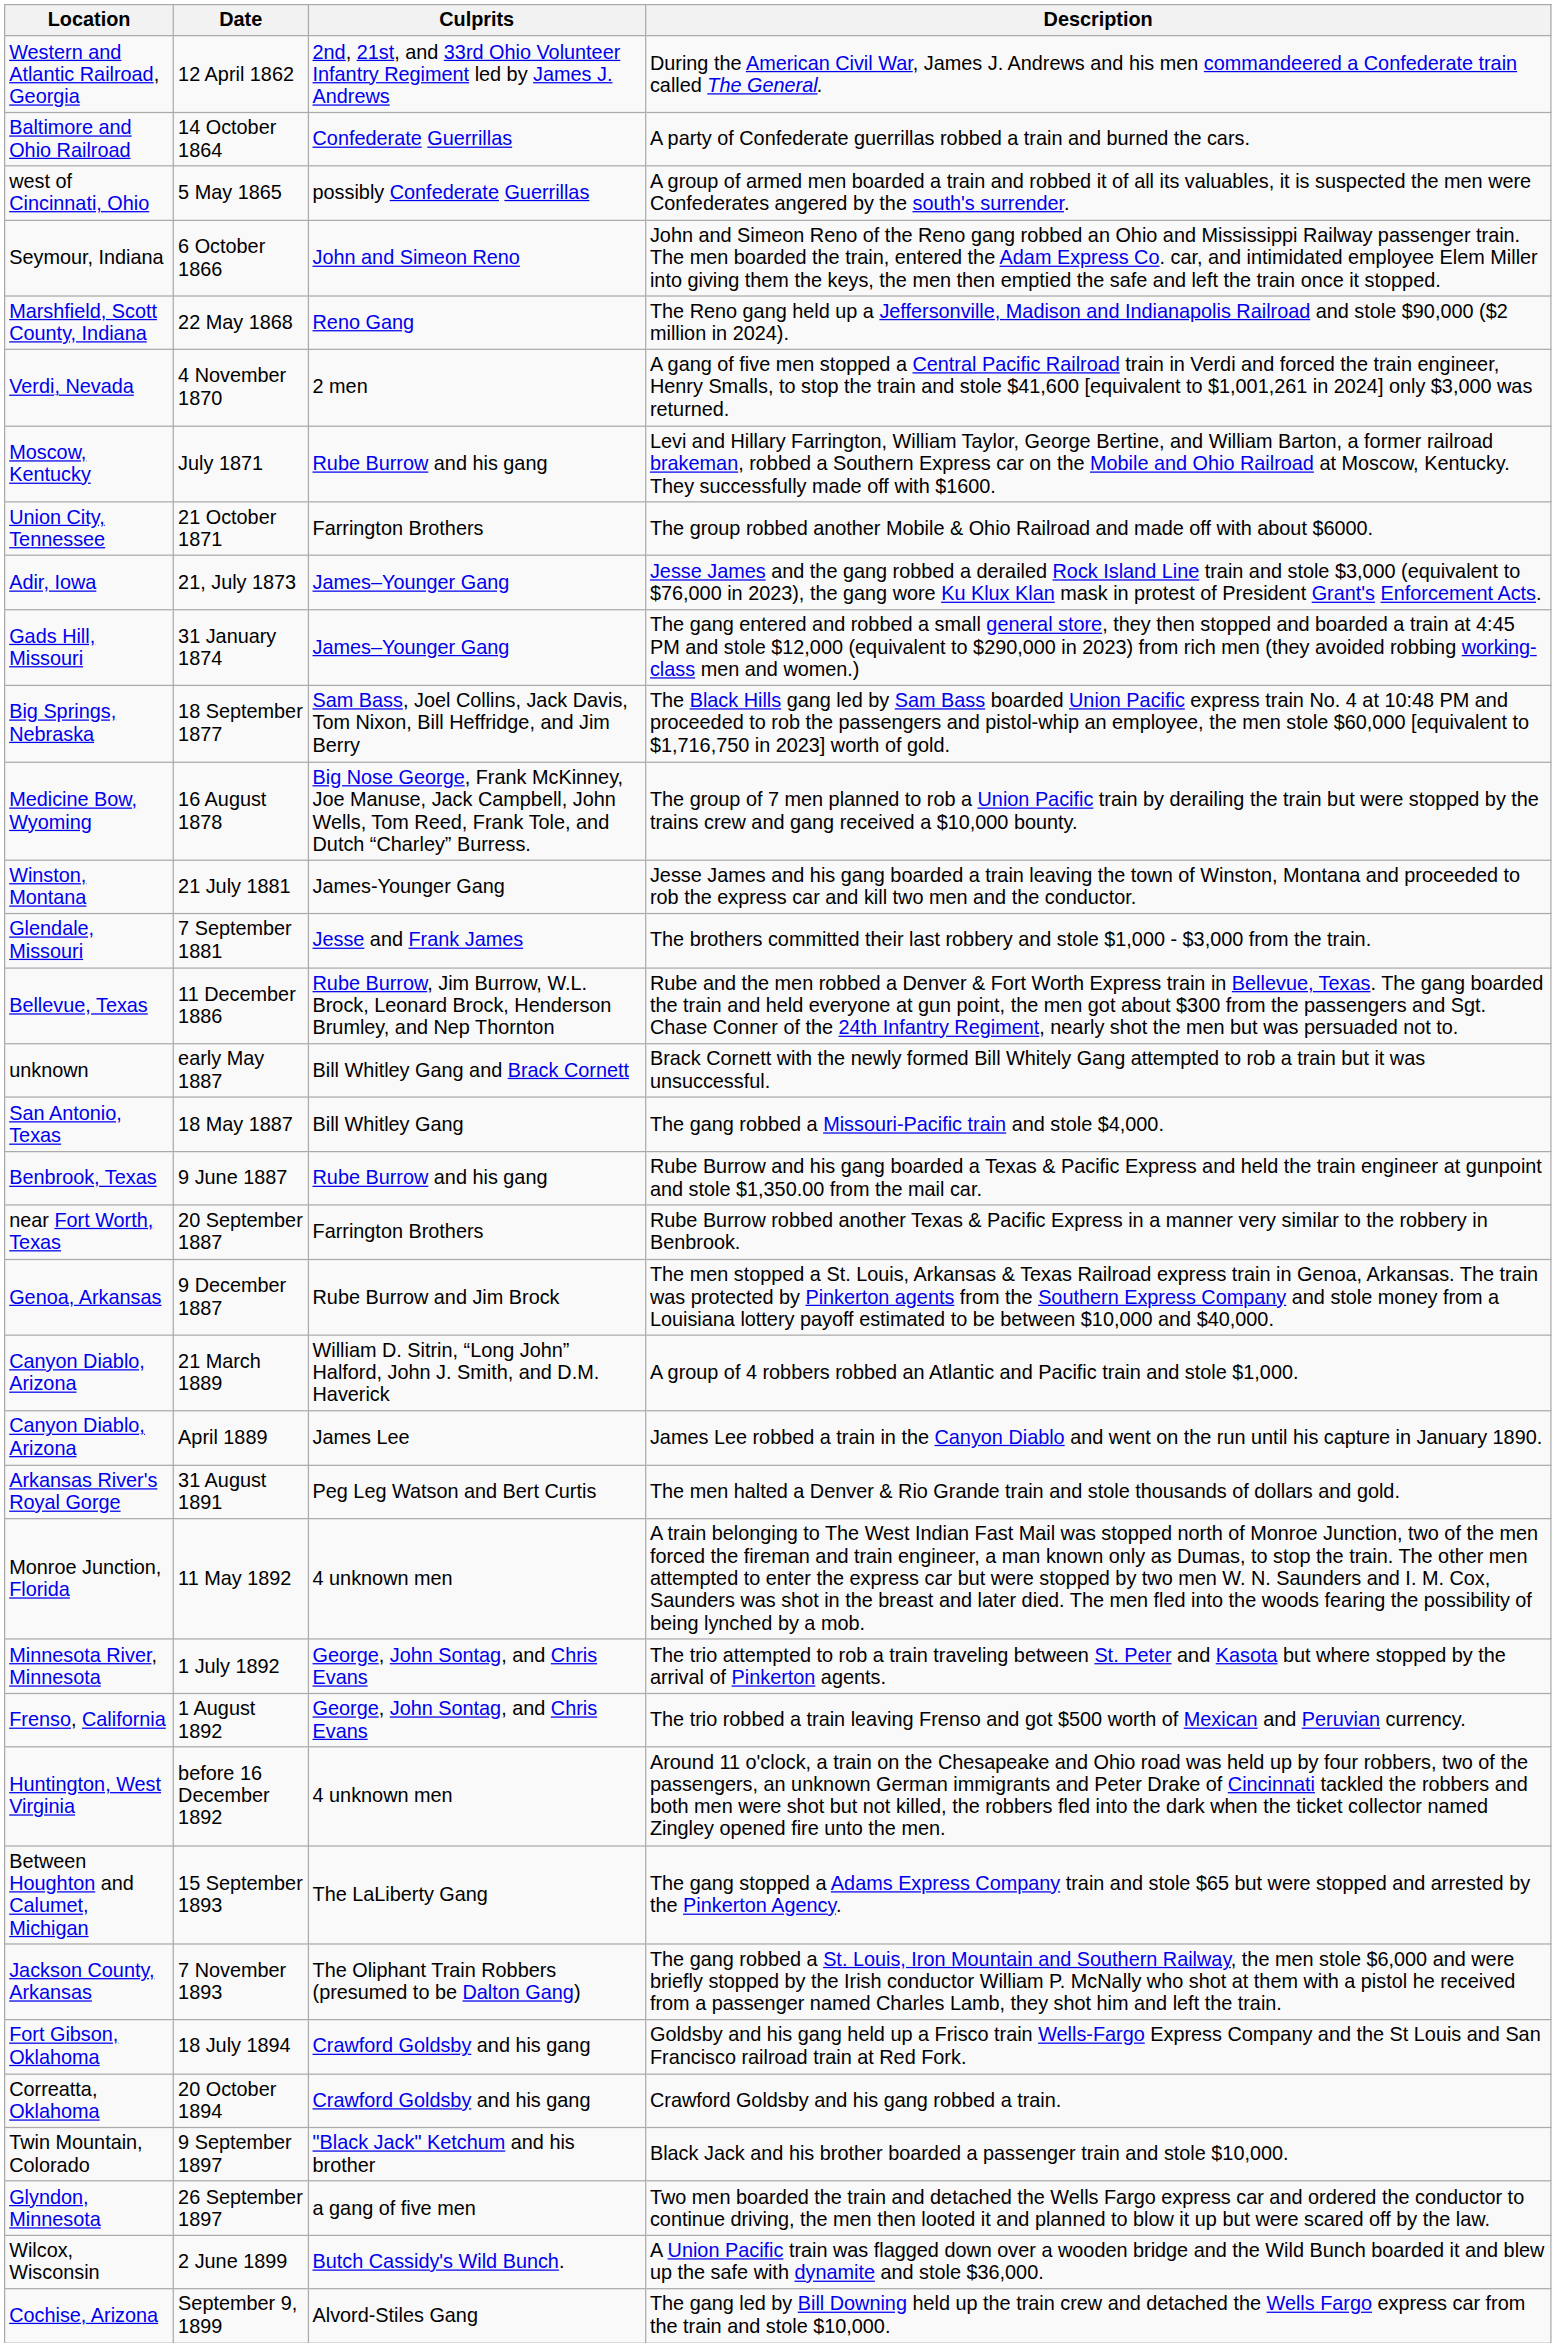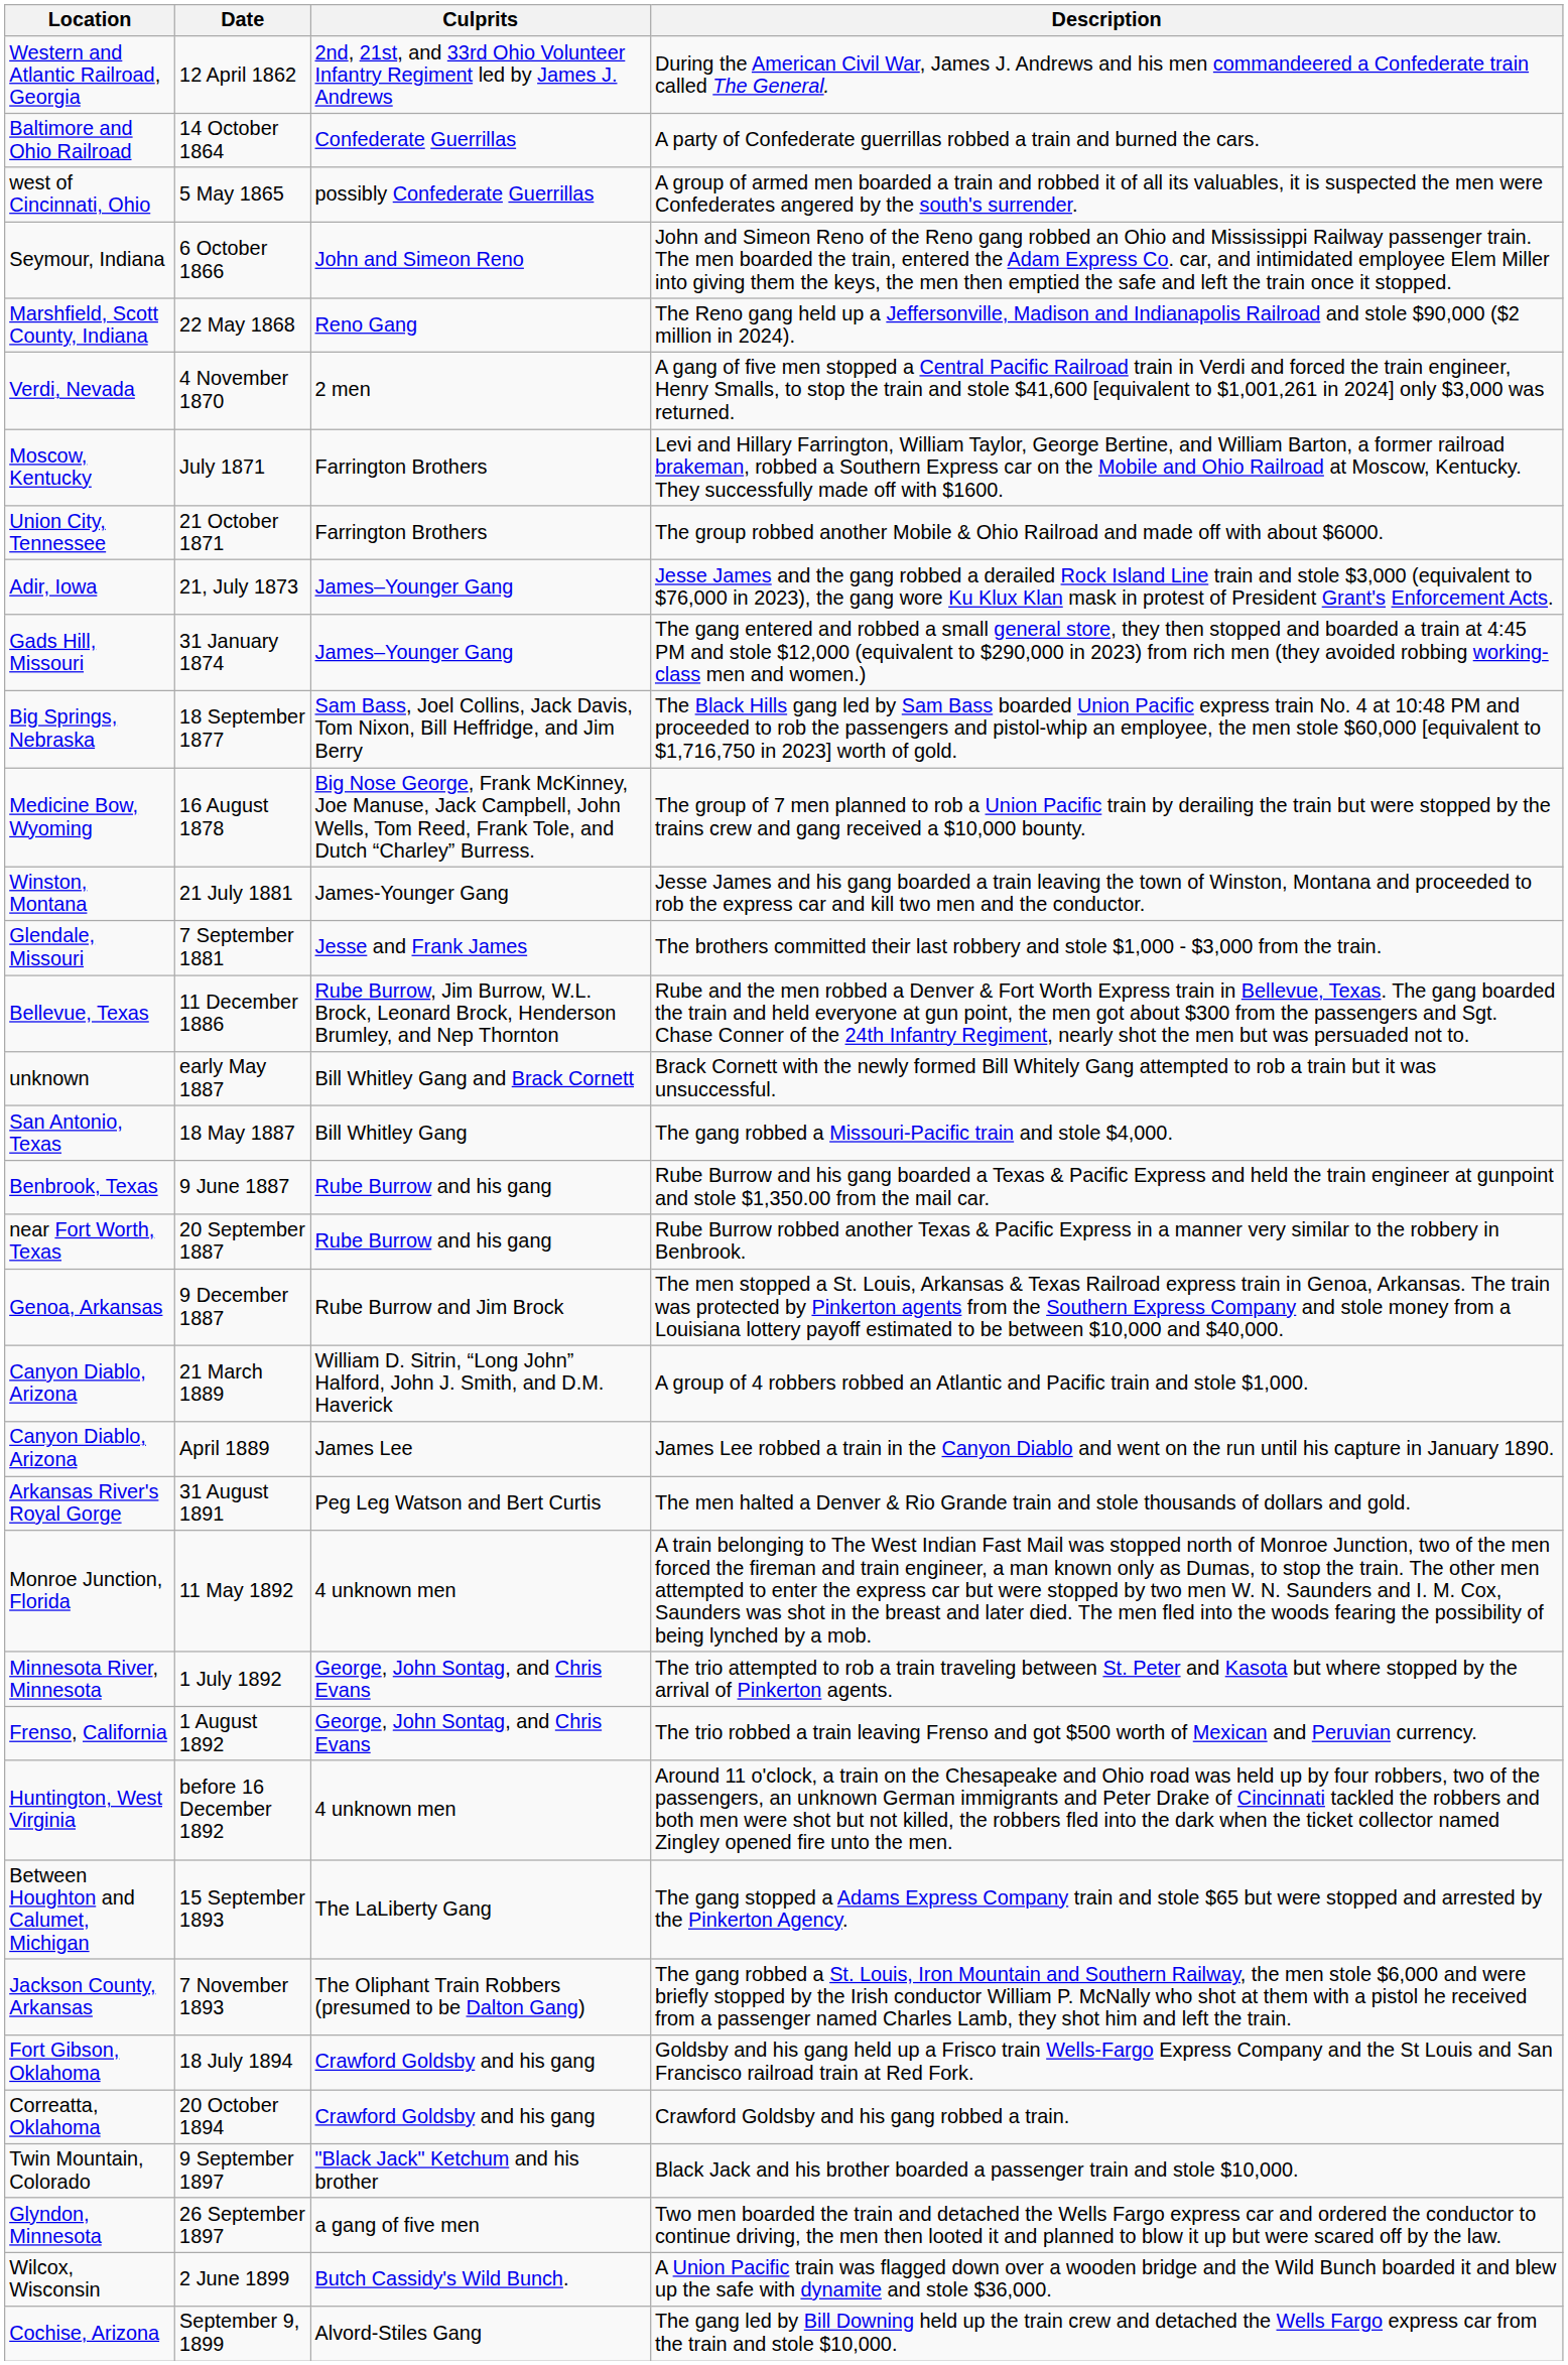July 1871 | Culprits: Rube Burrow and his gang -> Farrington Brothers
20 September 1887 | Culprits: Farrington Brothers -> Rube Burrow and his gang
